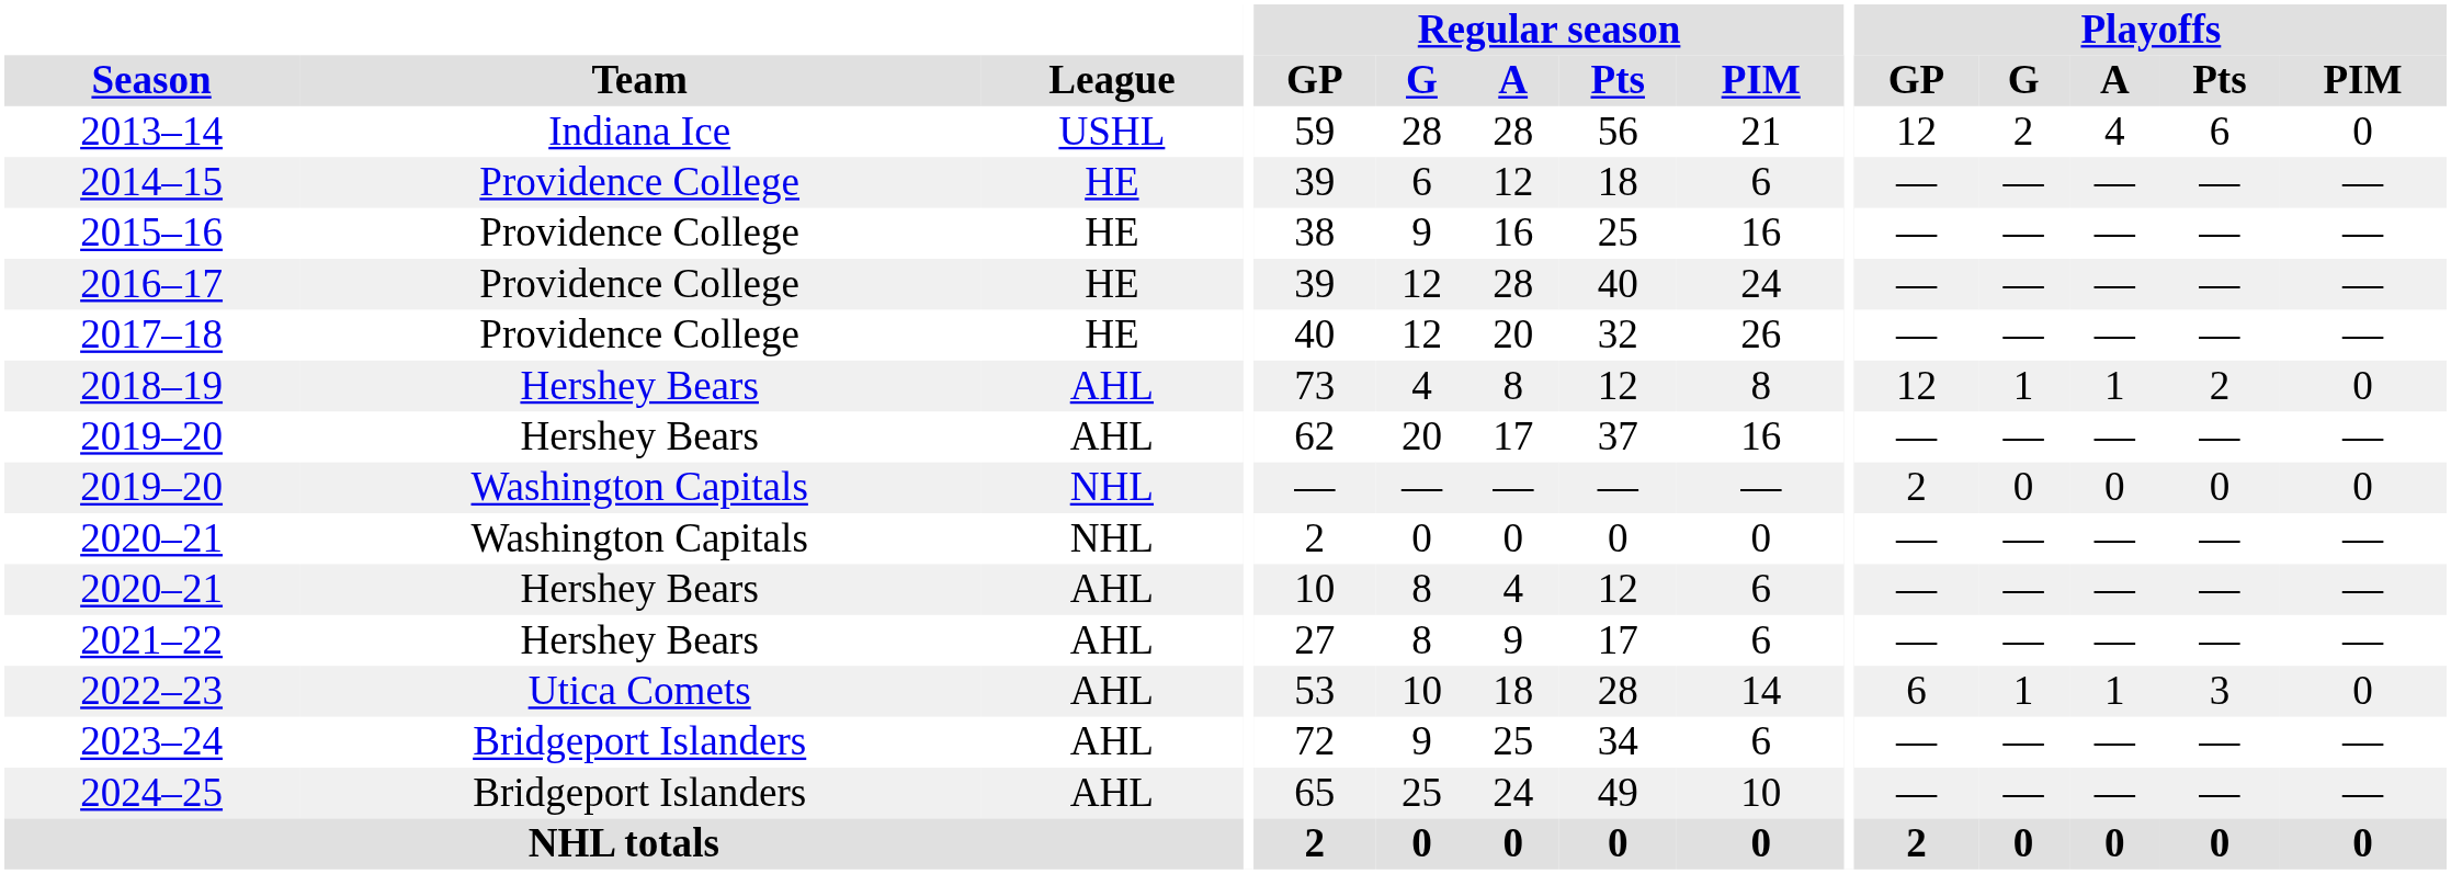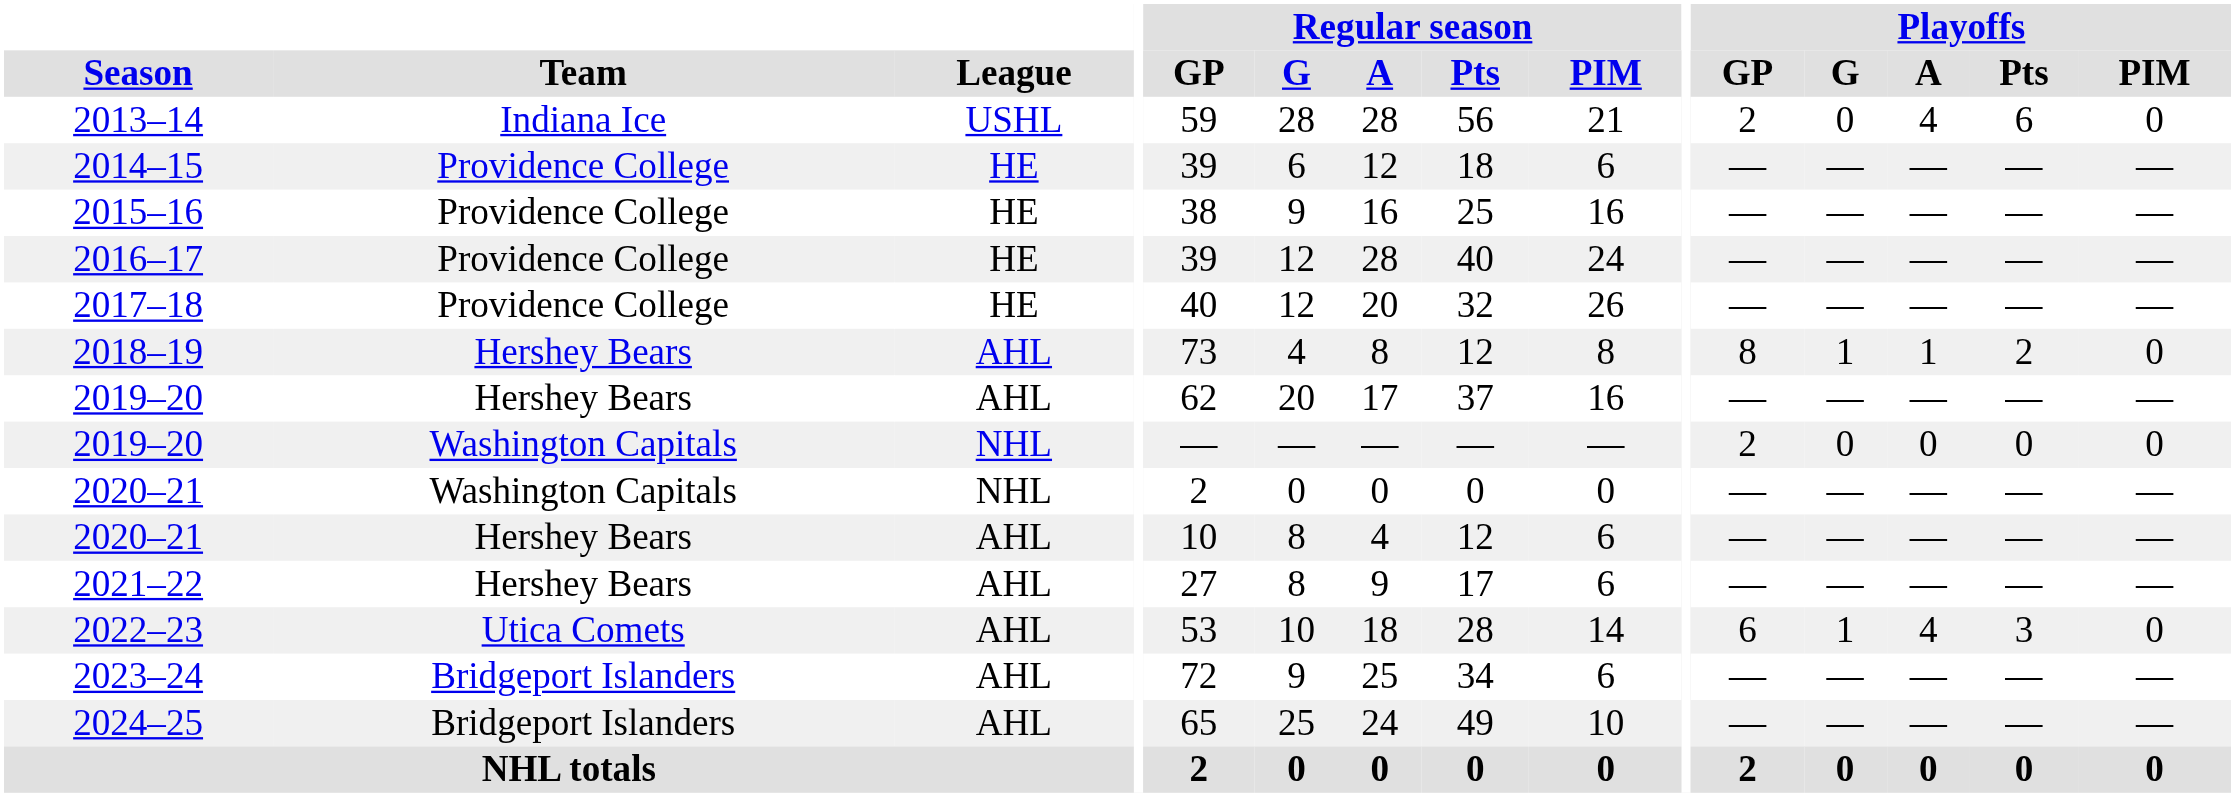2013–14 | Playoffs / GP: 12 -> 2
2013–14 | Playoffs / G: 2 -> 0
2018–19 | Playoffs / GP: 12 -> 8
2022–23 | Playoffs / A: 1 -> 4
